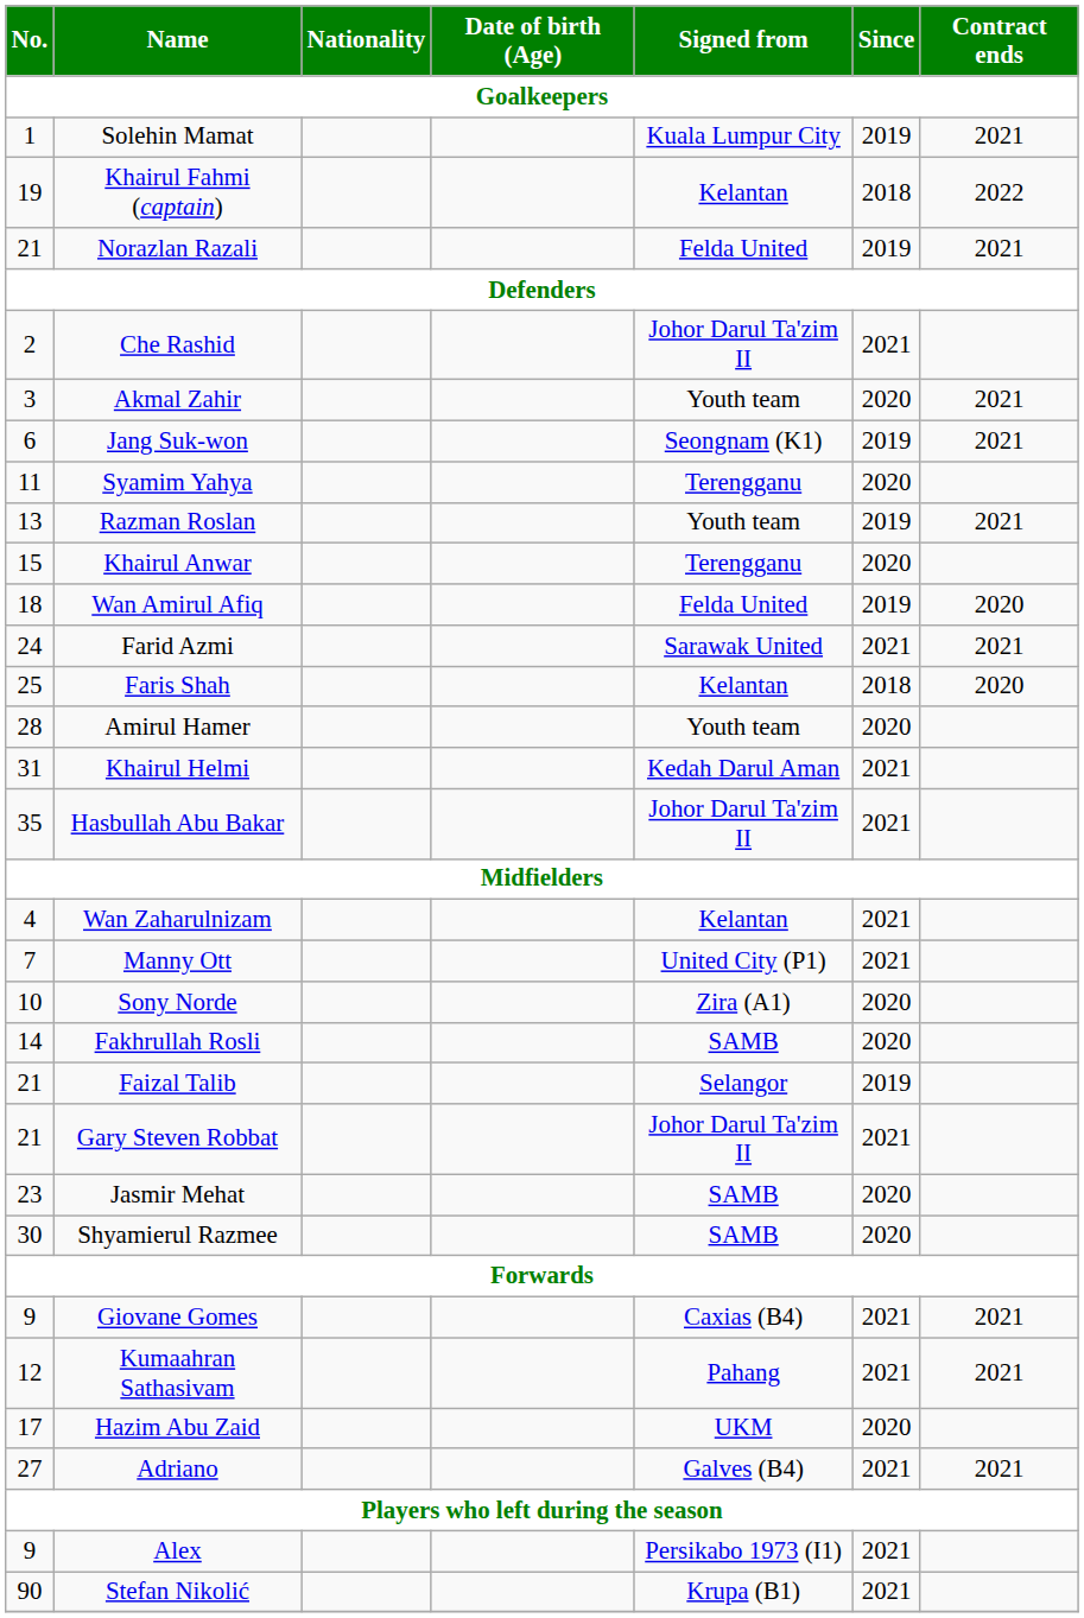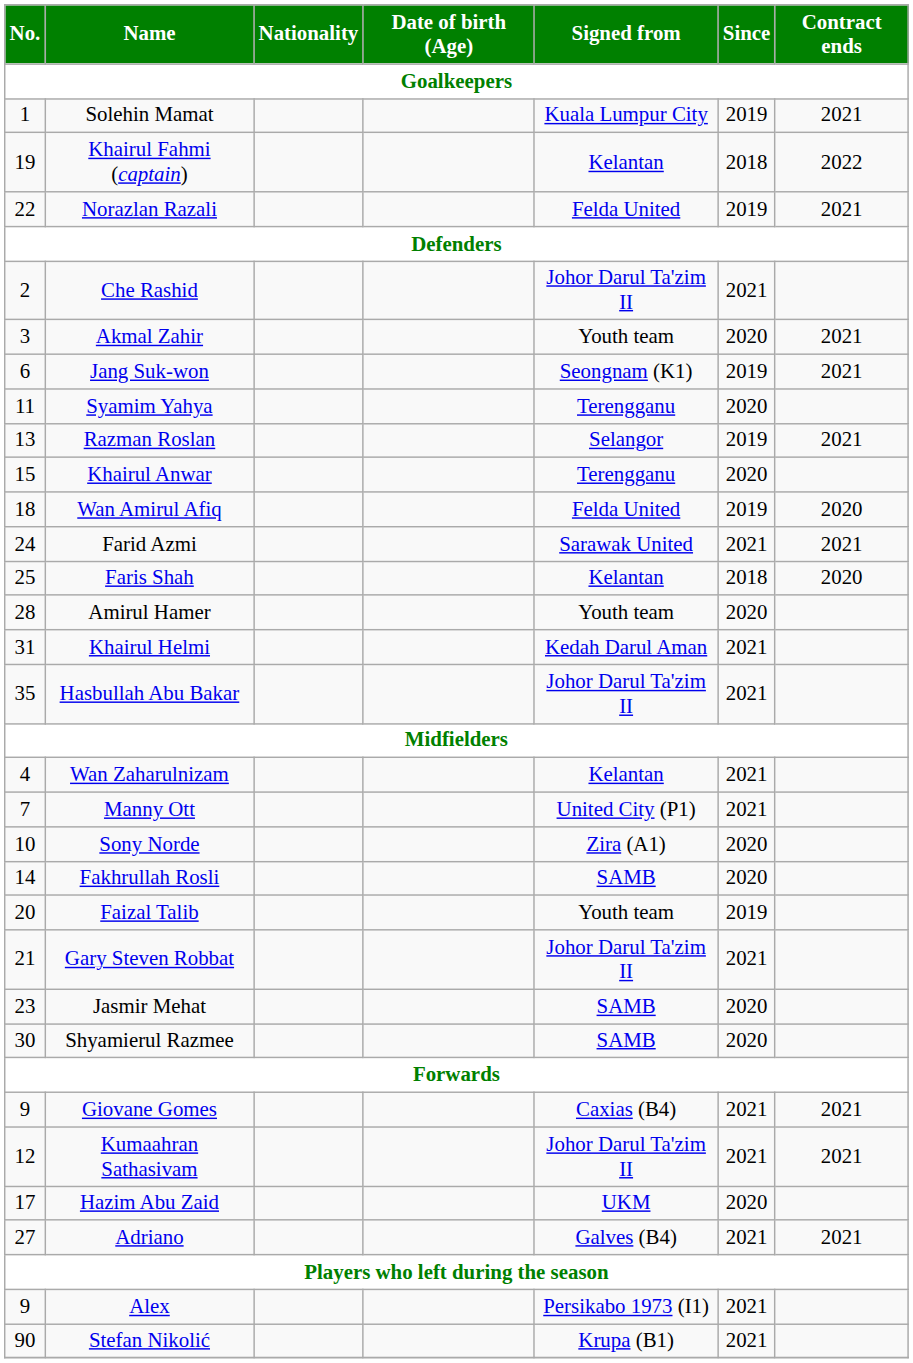Norazlan Razali | No.: 21 -> 22
Razman Roslan | Signed from: Youth team -> Selangor
Faizal Talib | No.: 21 -> 20
Faizal Talib | Signed from: Selangor -> Youth team
Kumaahran Sathasivam | Signed from: Pahang -> Johor Darul Ta'zim II
